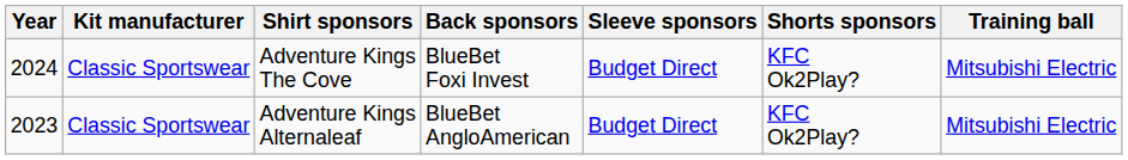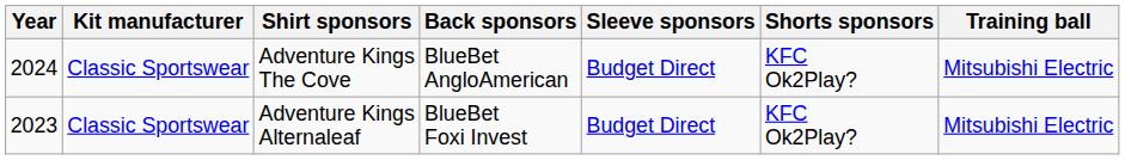Adventure Kings The Cove | Back sponsors: BlueBet Foxi Invest -> BlueBet AngloAmerican
Adventure Kings Alternaleaf | Back sponsors: BlueBet AngloAmerican -> BlueBet Foxi Invest
